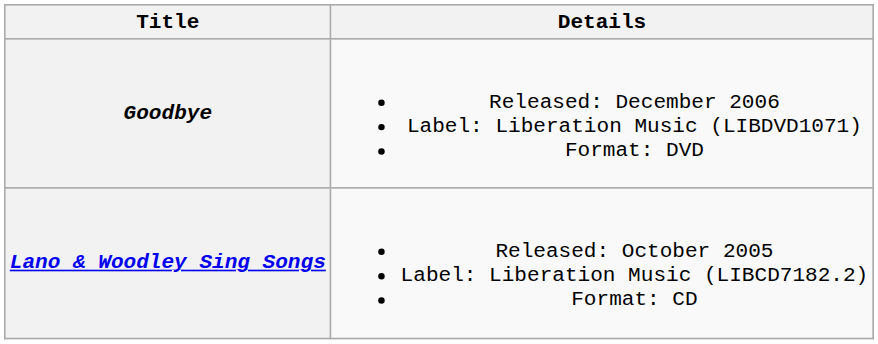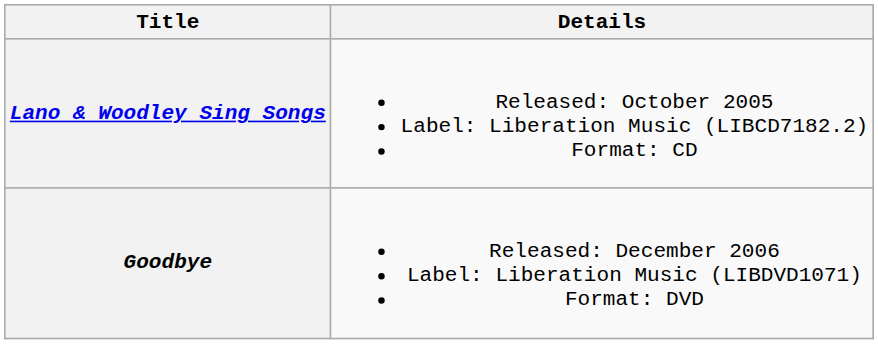rows swapped: Lano & Woodley Sing Songs <-> Goodbye
